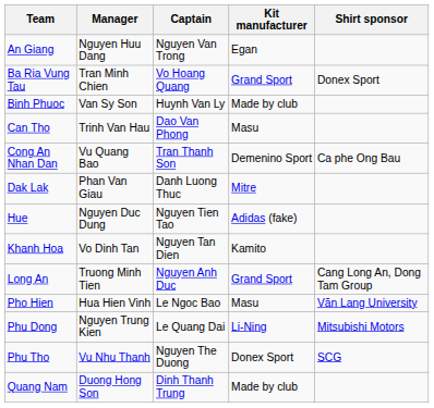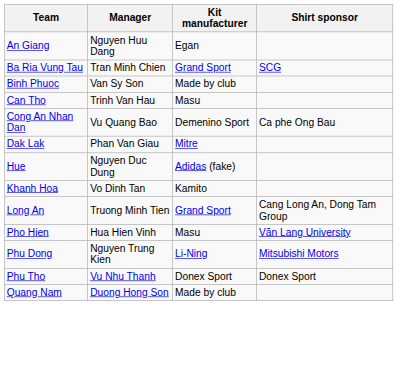- column: Captain | Nguyen Van Trong | Vo Hoang Quang | Huynh Van Ly | Dao Van Phong | Tran Thanh Son | Danh Luong Thuc | Nguyen Tien Tao | Nguyen Tan Dien | Nguyen Anh Duc | Le Ngoc Bao | Le Quang Dai | Nguyen The Duong | Dinh Thanh Trung
Ba Ria Vung Tau | Shirt sponsor: Donex Sport -> SCG
Phu Tho | Shirt sponsor: SCG -> Donex Sport
